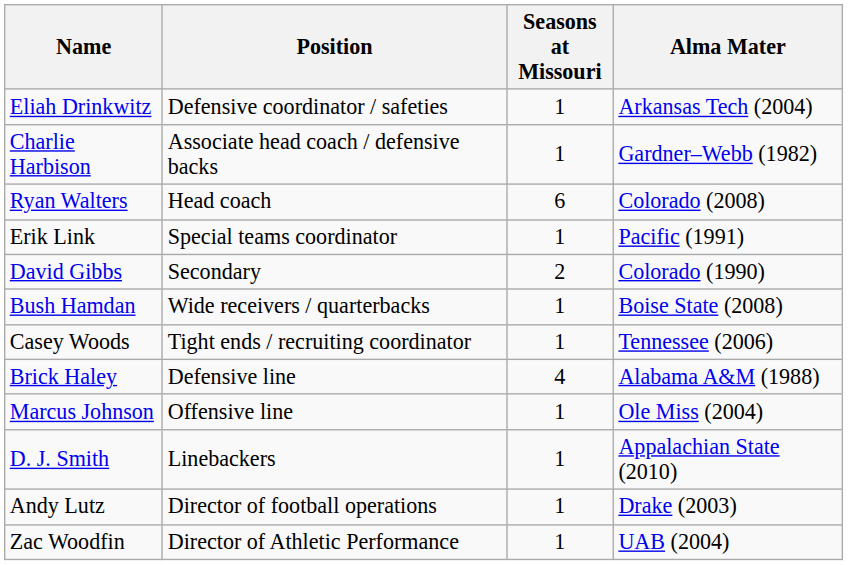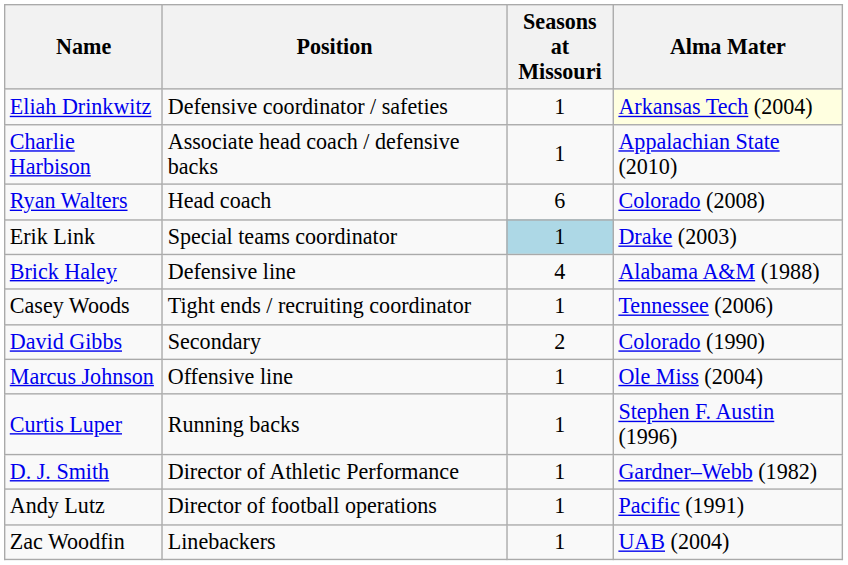Eliah Drinkwitz | Alma Mater: no background -> lightyellow background
Charlie Harbison | Alma Mater: Gardner–Webb (1982) -> Appalachian State (2010)
Erik Link | Seasons at Missouri: no background -> lightblue background
Erik Link | Alma Mater: Pacific (1991) -> Drake (2003)
rows swapped: Brick Haley <-> David Gibbs
- row: Bush Hamdan | Wide receivers / quarterbacks | 1 | Boise State (2008)
+ row: Curtis Luper | Running backs | 1 | Stephen F. Austin (1996)
D. J. Smith | Position: Linebackers -> Director of Athletic Performance
D. J. Smith | Alma Mater: Appalachian State (2010) -> Gardner–Webb (1982)
Andy Lutz | Alma Mater: Drake (2003) -> Pacific (1991)
Zac Woodfin | Position: Director of Athletic Performance -> Linebackers
